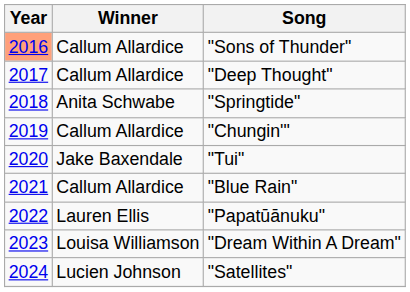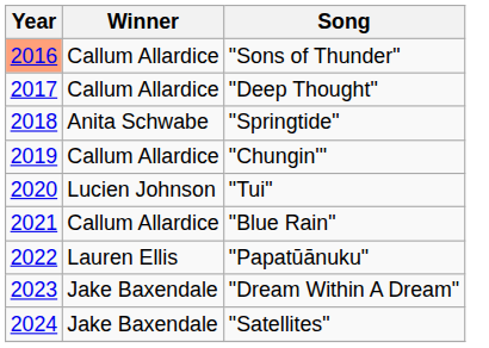"Tui" | Winner: Jake Baxendale -> Lucien Johnson
"Dream Within A Dream" | Winner: Louisa Williamson -> Jake Baxendale
"Satellites" | Winner: Lucien Johnson -> Jake Baxendale
